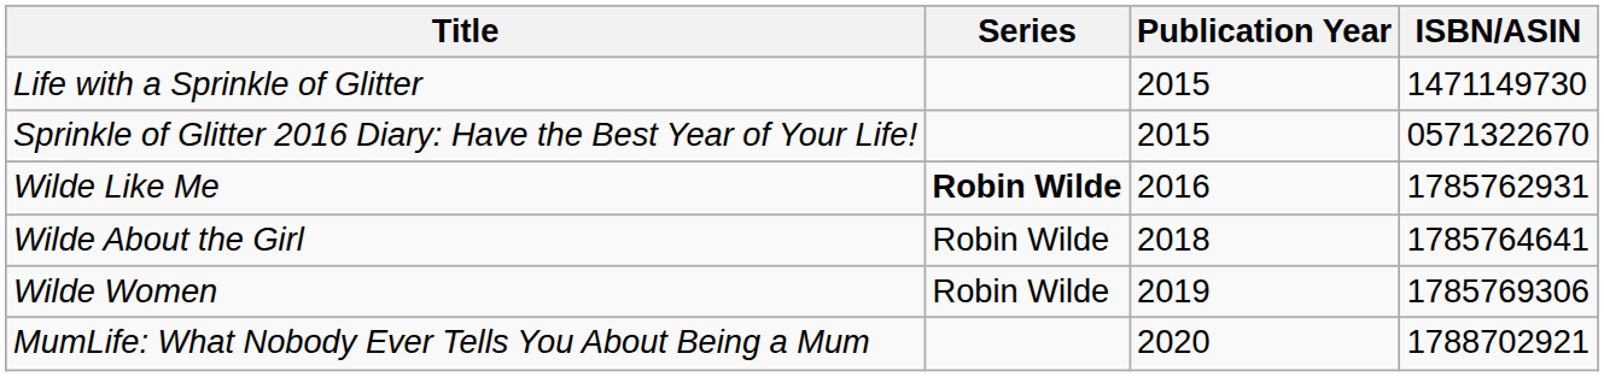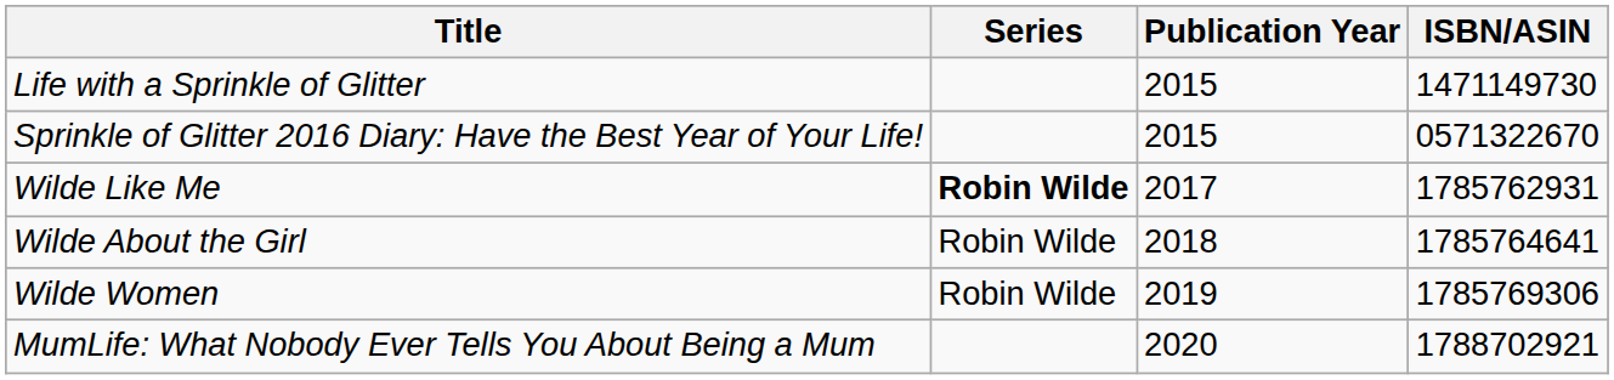Wilde Like Me | Publication Year: 2016 -> 2017
